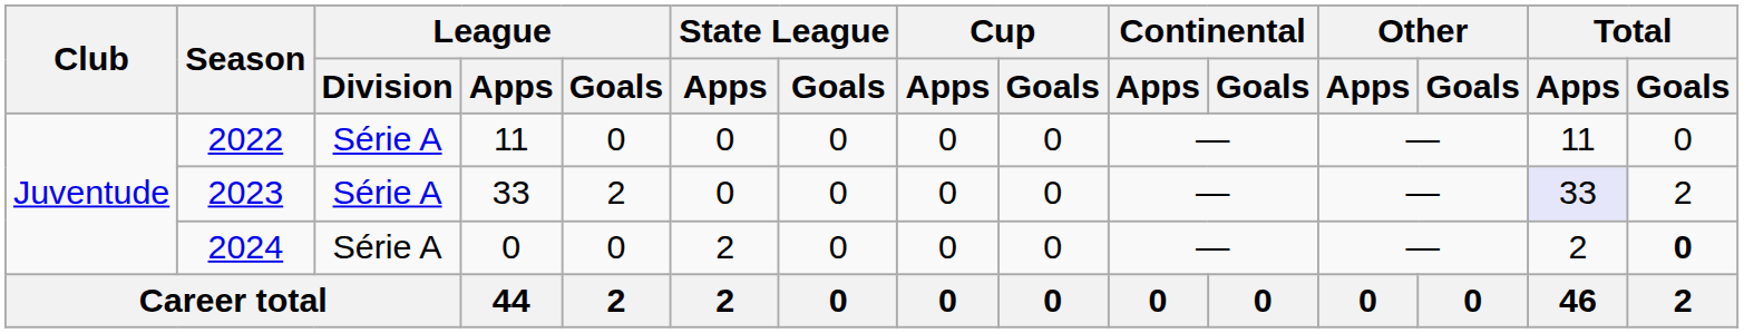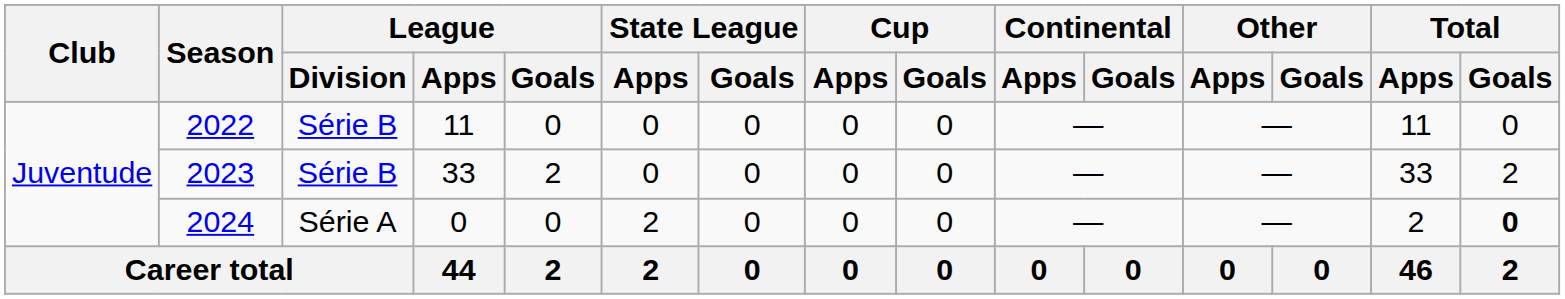2022 | League / Division: Série A -> Série B
2023 | League / Division: Série A -> Série B
2023 | Total / Apps: lavender background -> no background
